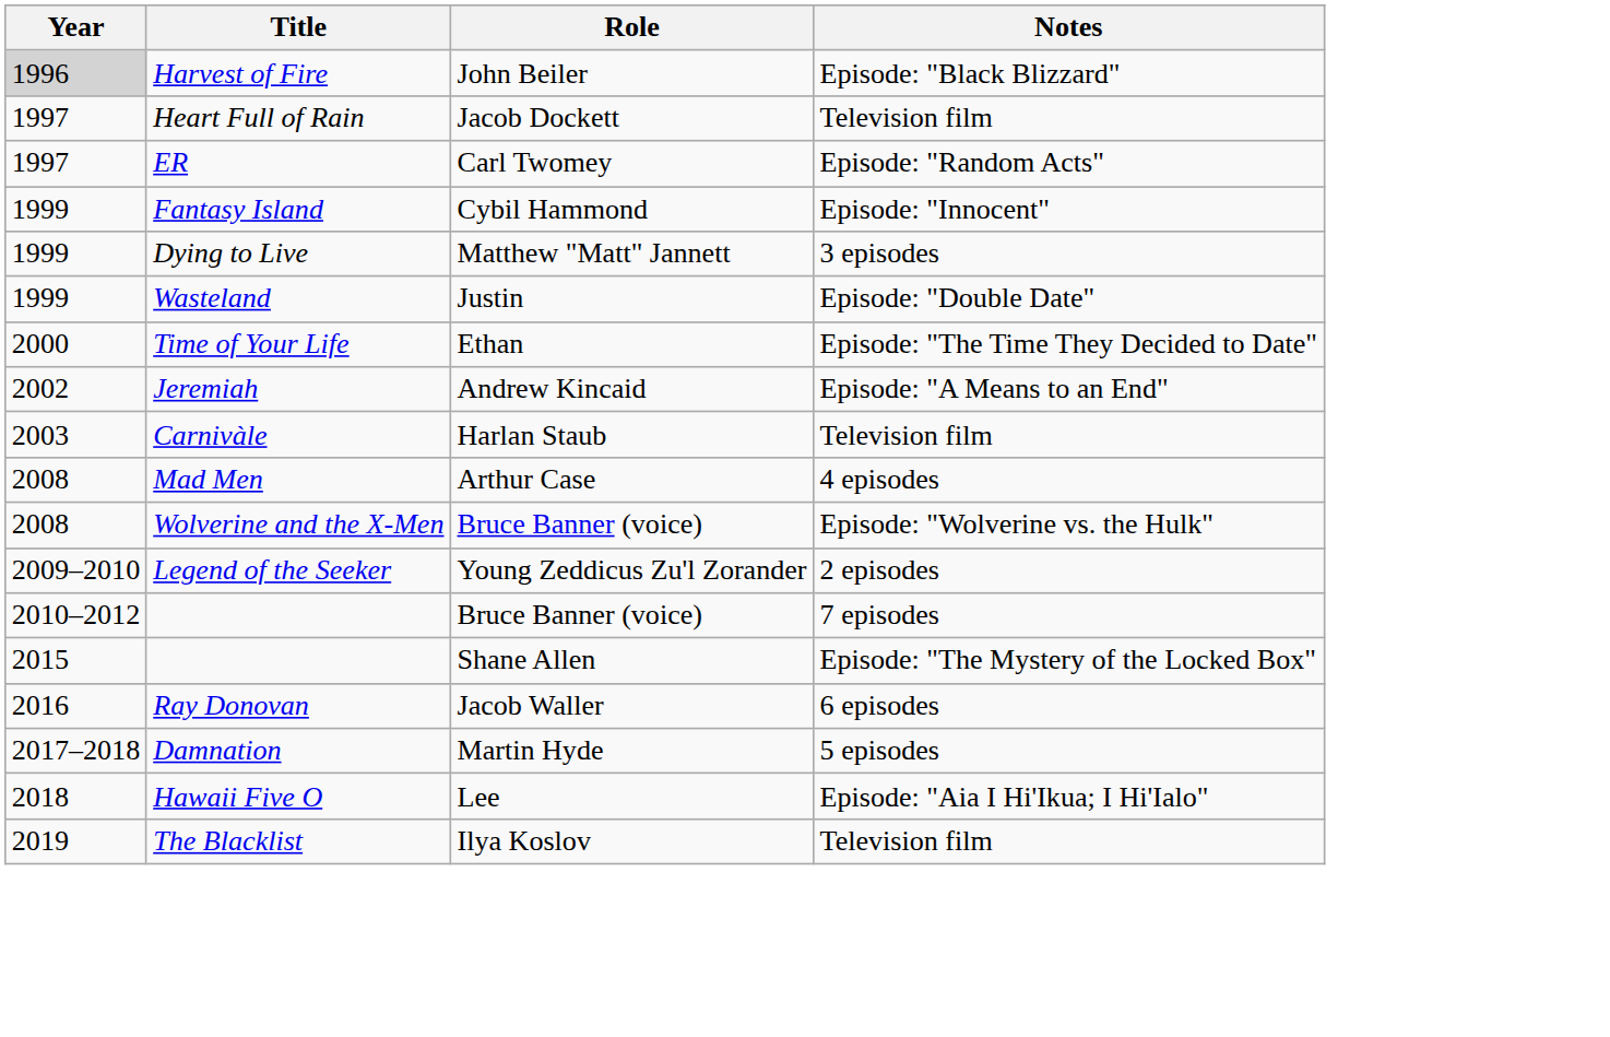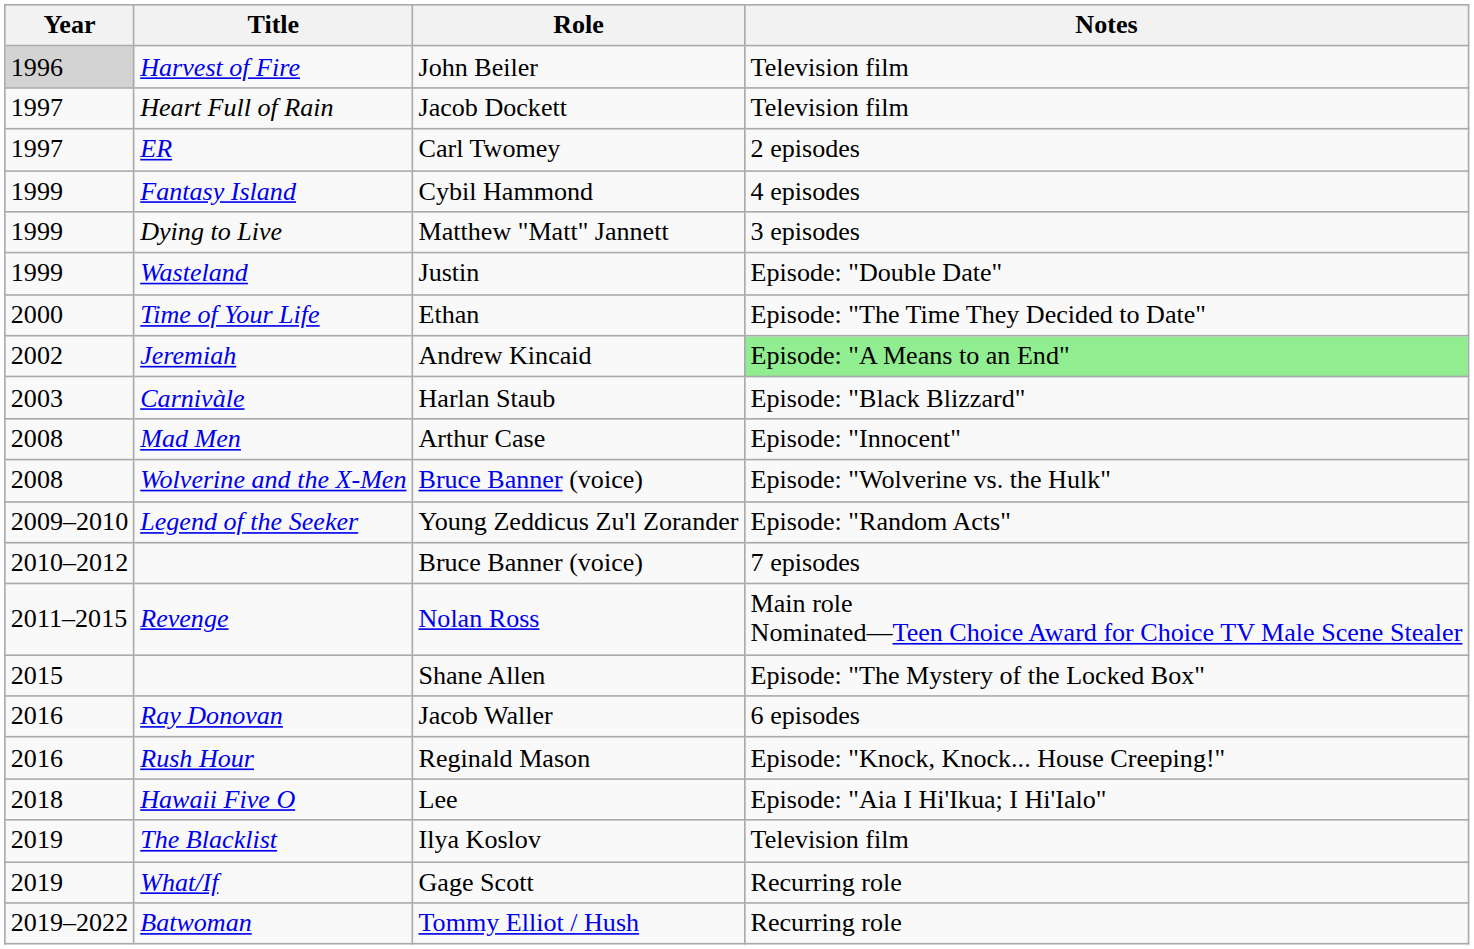Harvest of Fire | Notes: Episode: "Black Blizzard" -> Television film
ER | Notes: Episode: "Random Acts" -> 2 episodes
Fantasy Island | Notes: Episode: "Innocent" -> 4 episodes
Jeremiah | Notes: no background -> lightgreen background
Carnivàle | Notes: Television film -> Episode: "Black Blizzard"
Mad Men | Notes: 4 episodes -> Episode: "Innocent"
Legend of the Seeker | Notes: 2 episodes -> Episode: "Random Acts"
+ row: 2011–2015 | Revenge | Nolan Ross | Main role Nominated—Teen Choice Award for Choice TV Male Scene Stealer
+ row: 2016 | Rush Hour | Reginald Mason | Episode: "Knock, Knock... House Creeping!"
- row: 2017–2018 | Damnation | Martin Hyde | 5 episodes
+ row: 2019 | What/If | Gage Scott | Recurring role
+ row: 2019–2022 | Batwoman | Tommy Elliot / Hush | Recurring role
